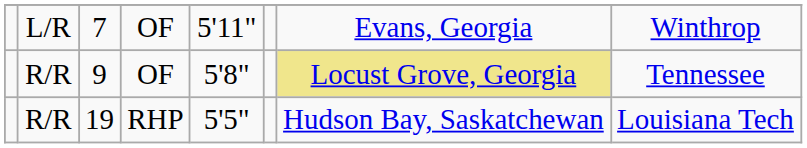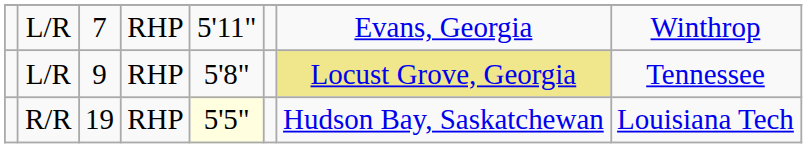7 | column 4: OF -> RHP
9 | column 2: R/R -> L/R
9 | column 4: OF -> RHP
19 | column 5: no background -> lightyellow background
